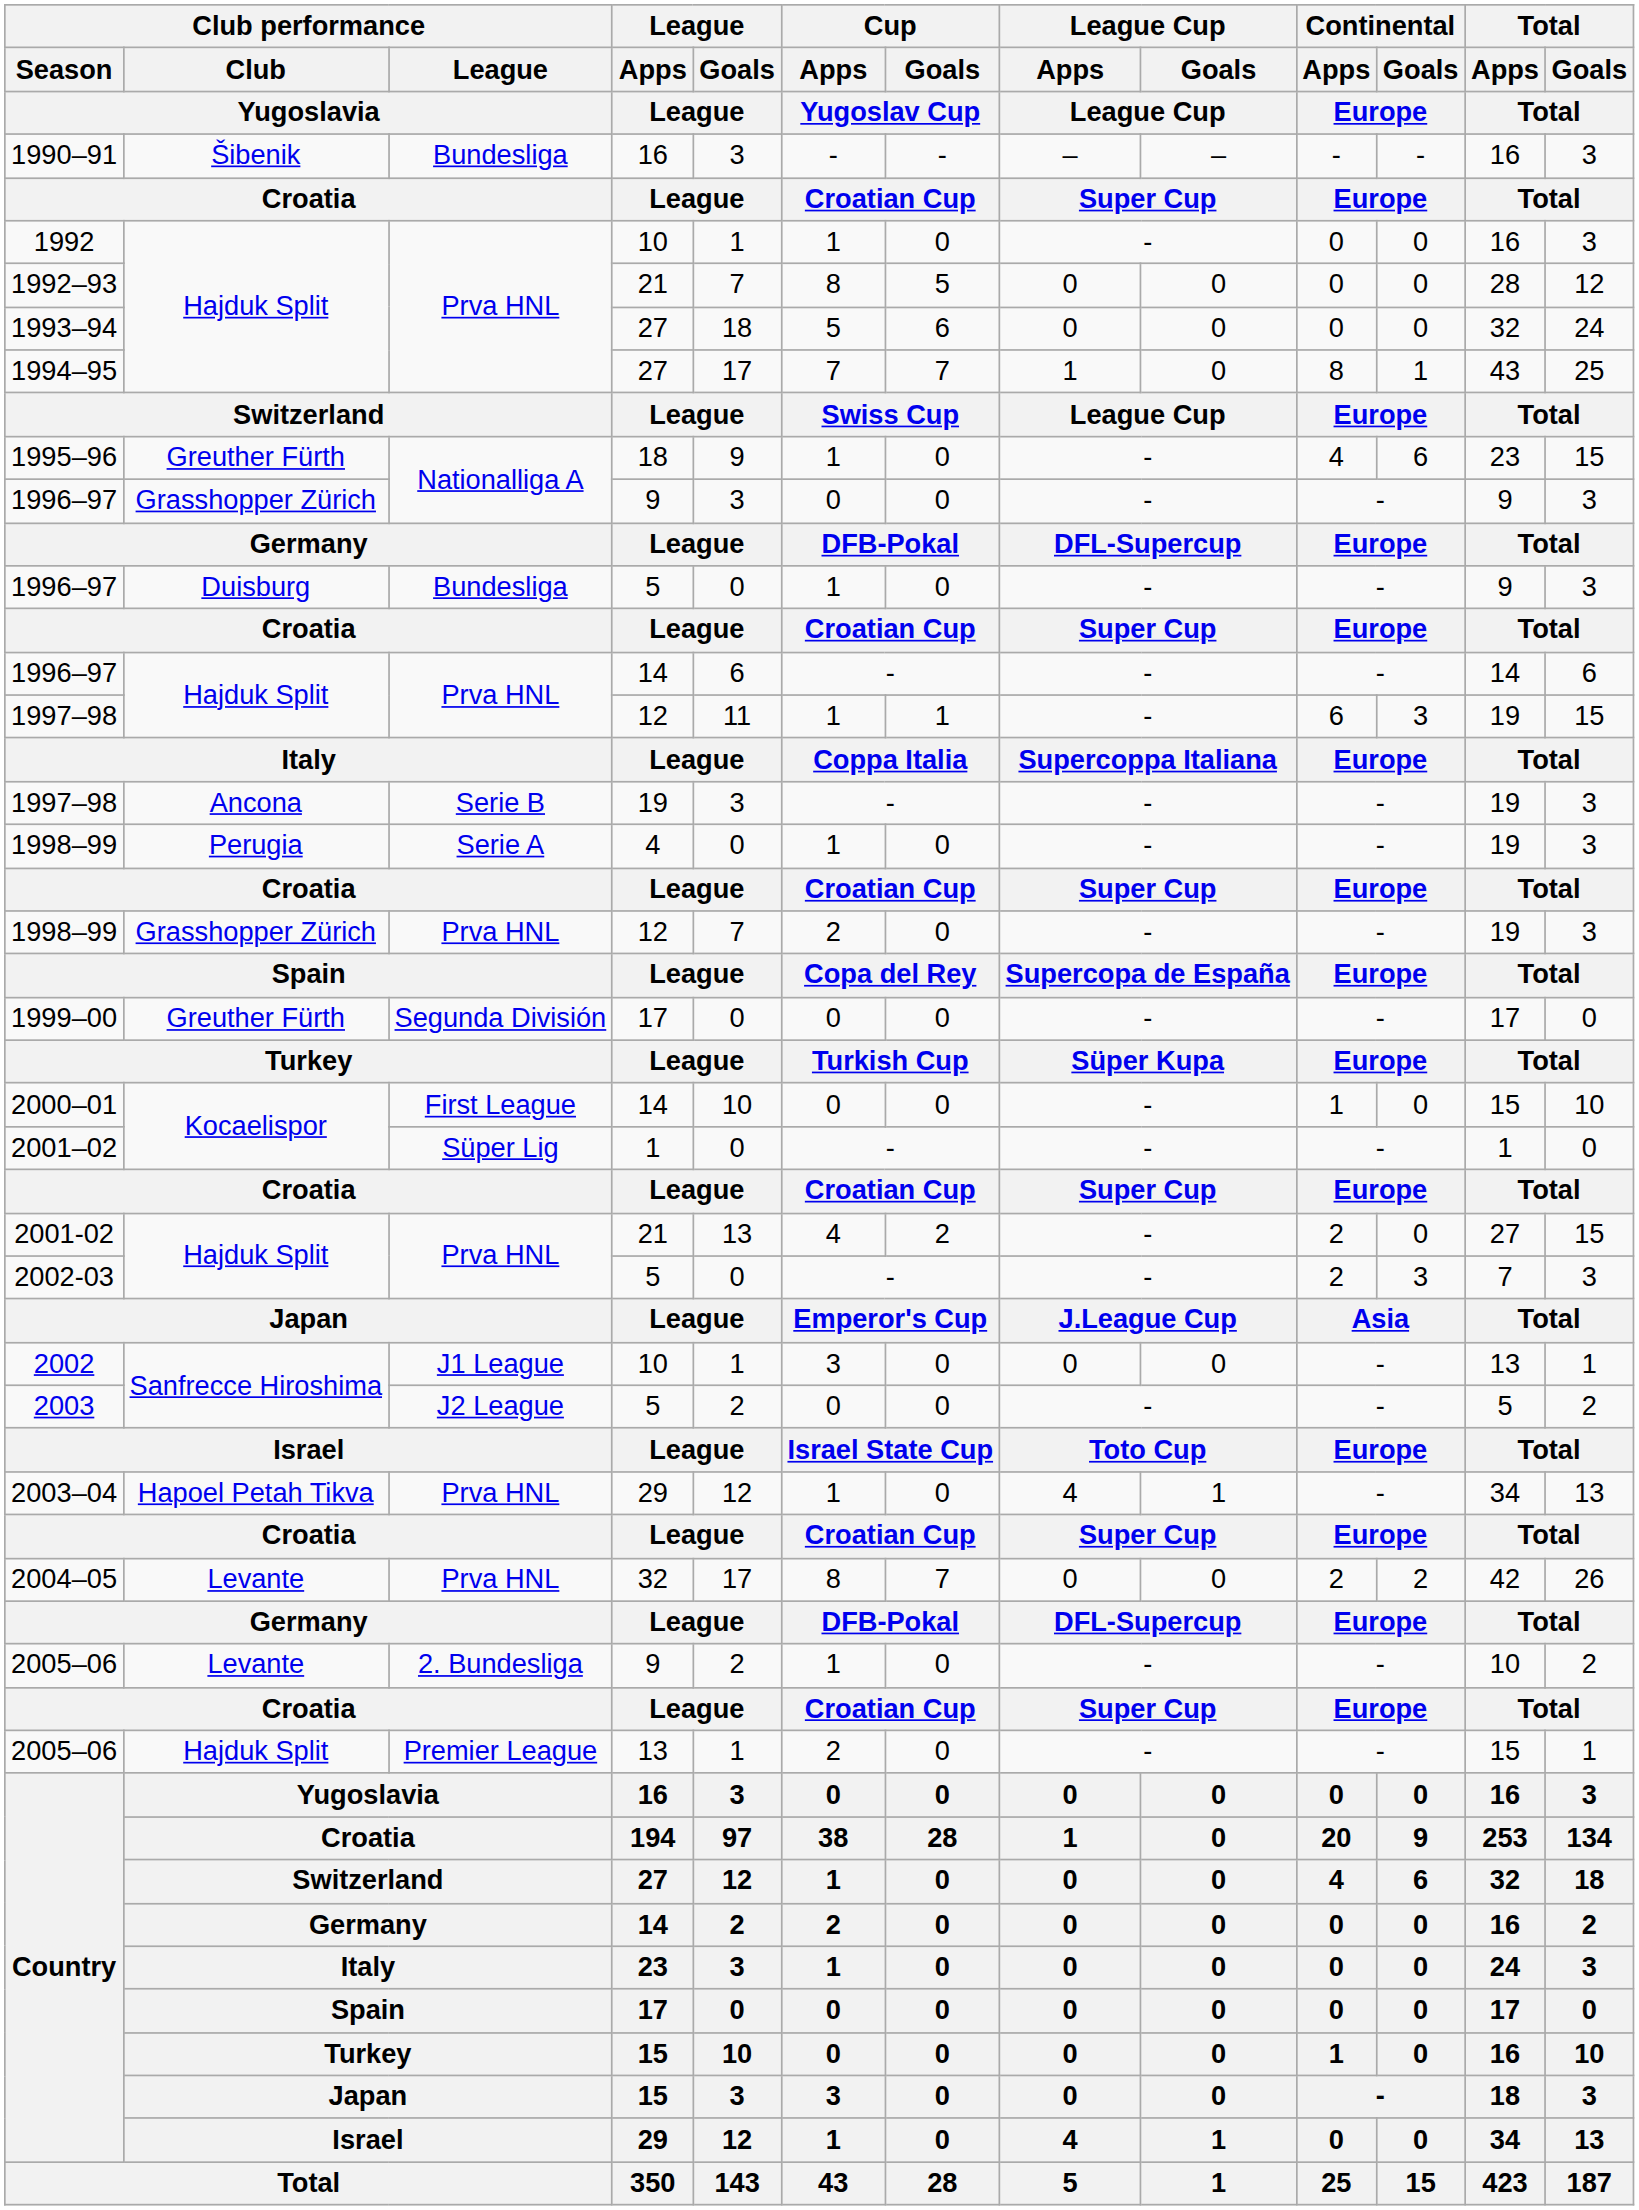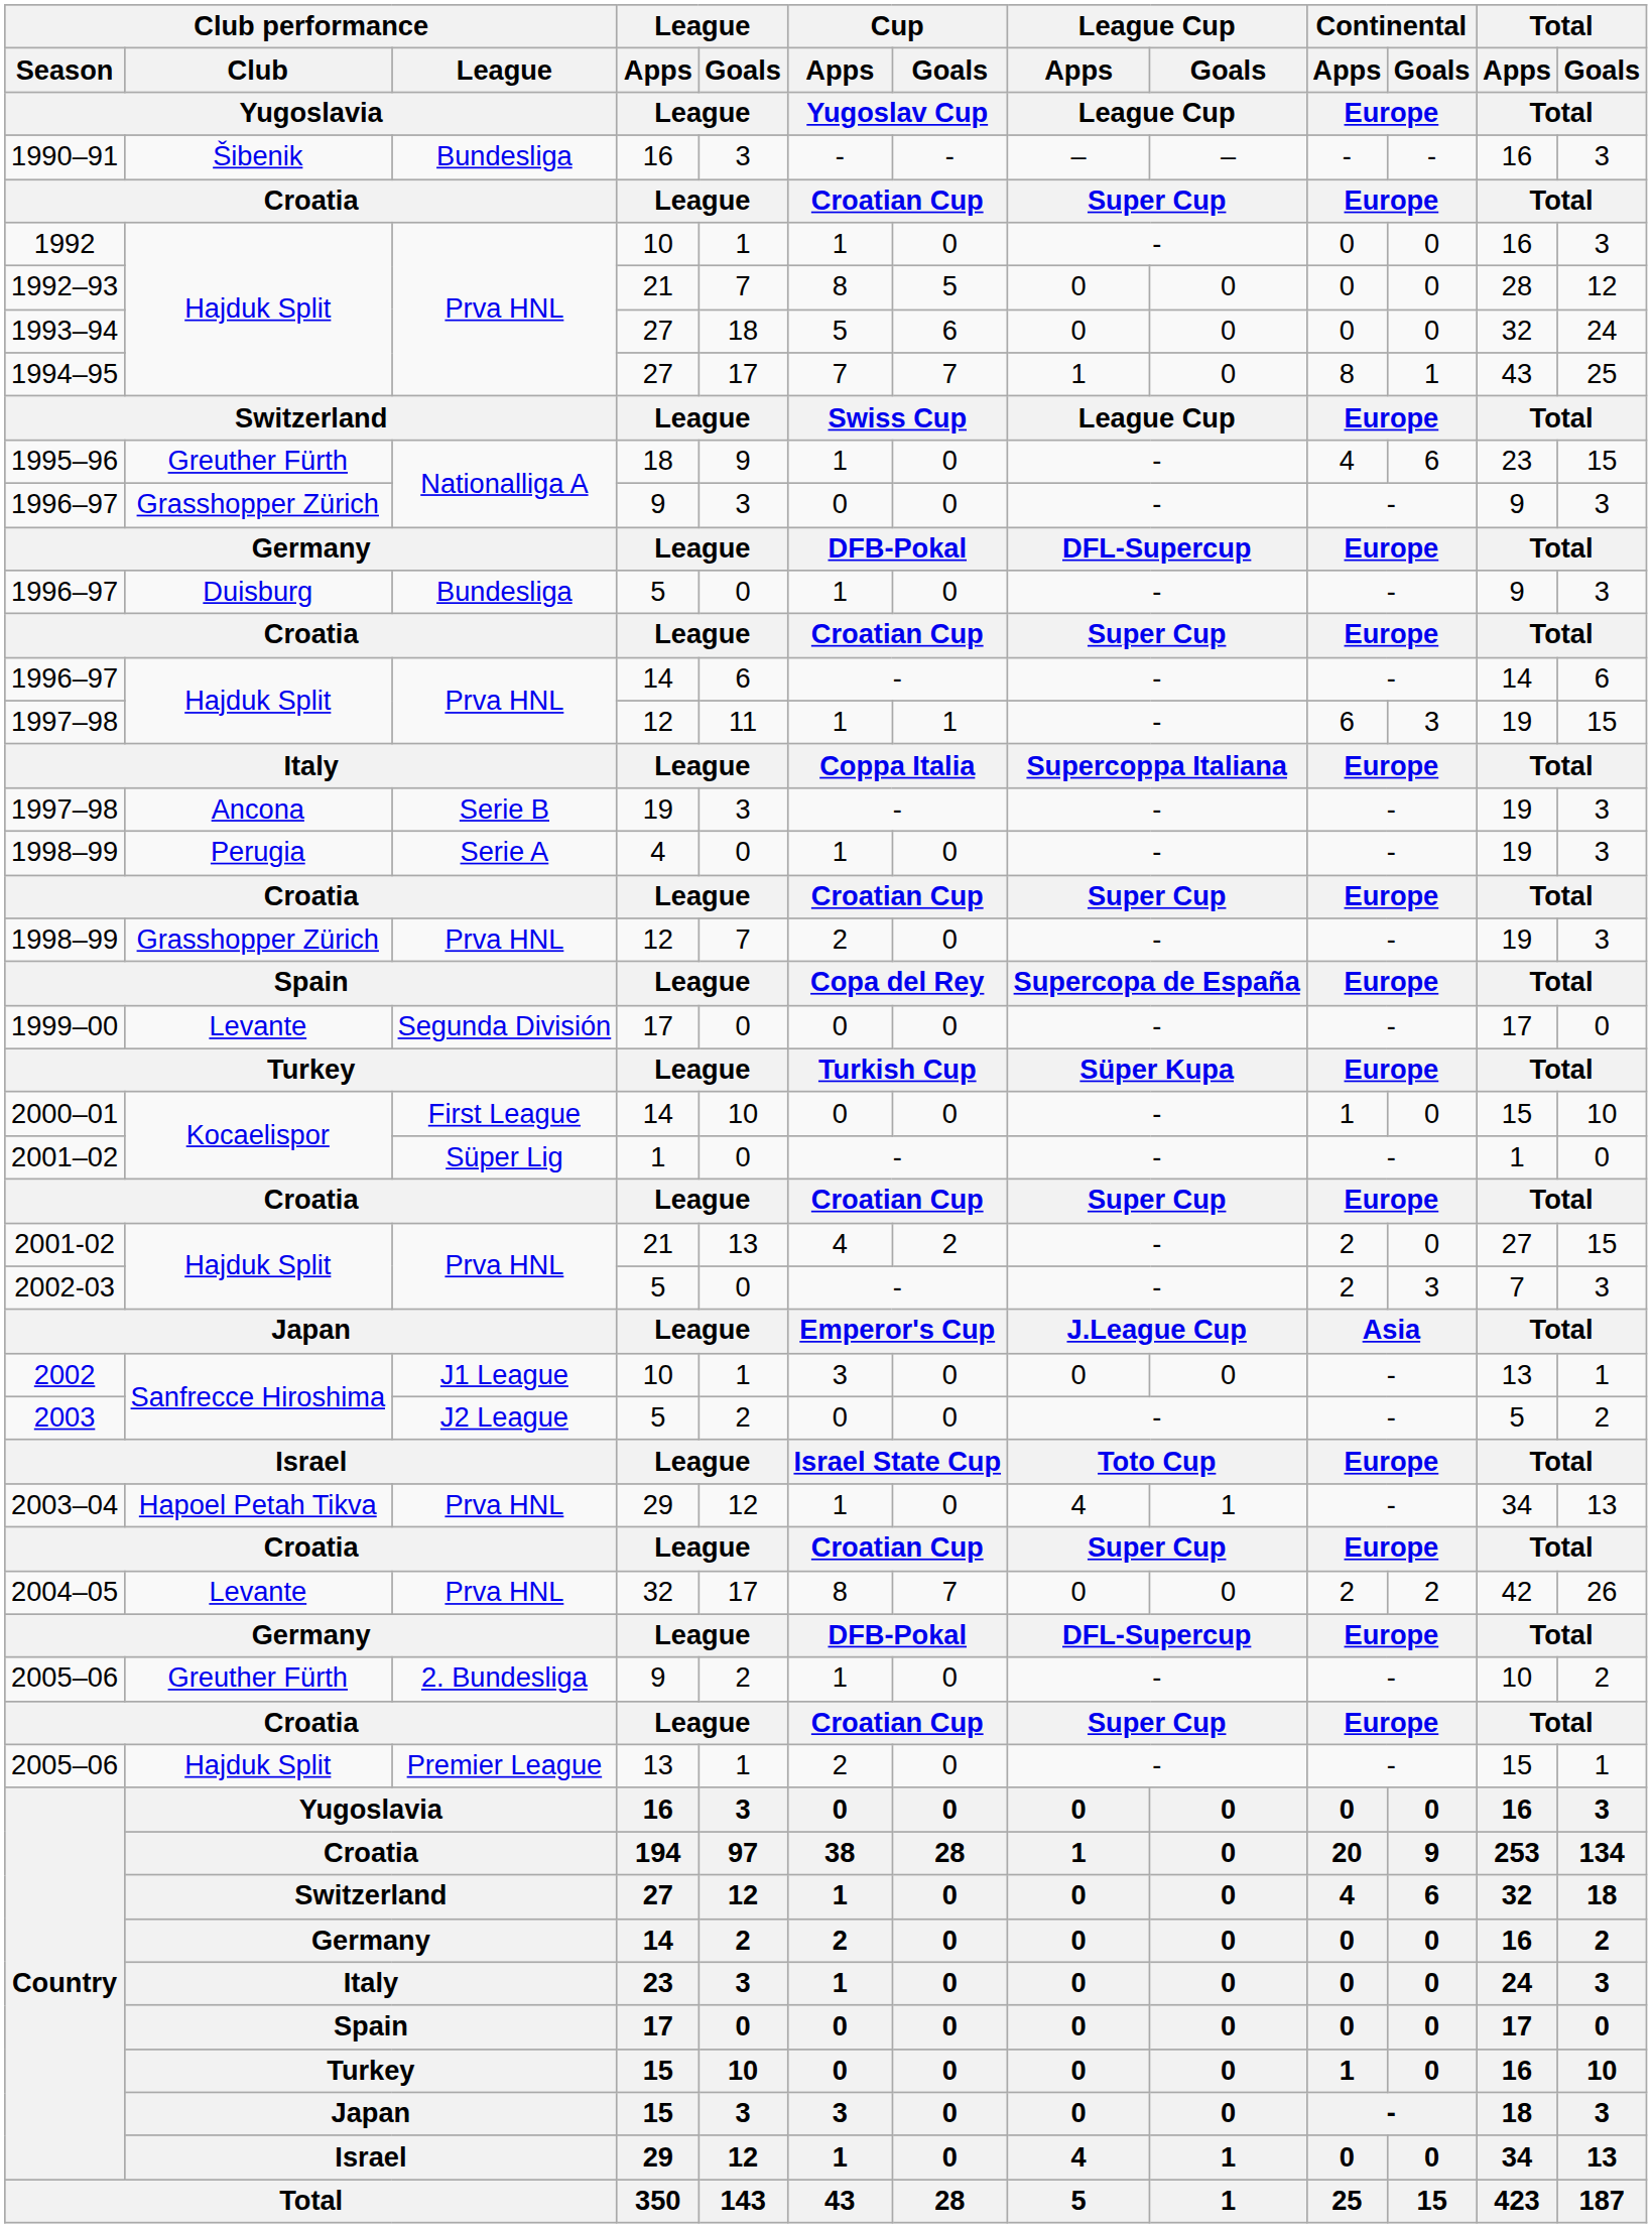1999–00 | Club performance / Club / Yugoslavia: Greuther Fürth -> Levante
2005–06 / 9 | Club performance / Club / Yugoslavia: Levante -> Greuther Fürth
